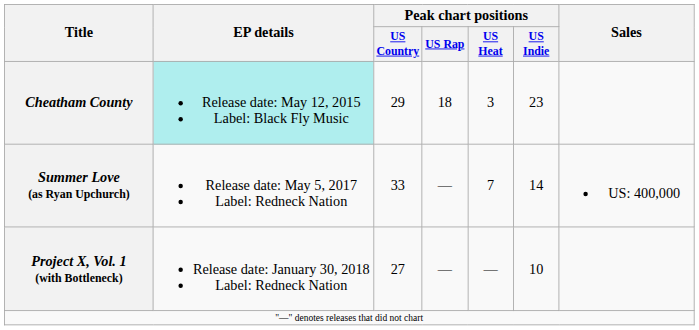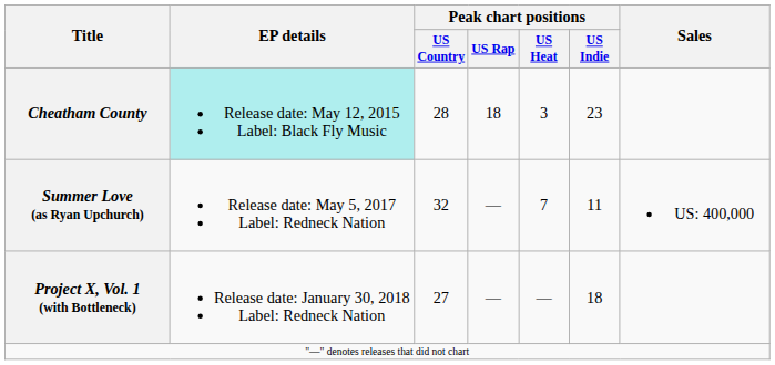Cheatham County | Peak chart positions / US Country: 29 -> 28
Summer Love (as Ryan Upchurch) | Peak chart positions / US Country: 33 -> 32
Summer Love (as Ryan Upchurch) | Peak chart positions / US Indie: 14 -> 11
Project X, Vol. 1 (with Bottleneck) | Peak chart positions / US Indie: 10 -> 18
